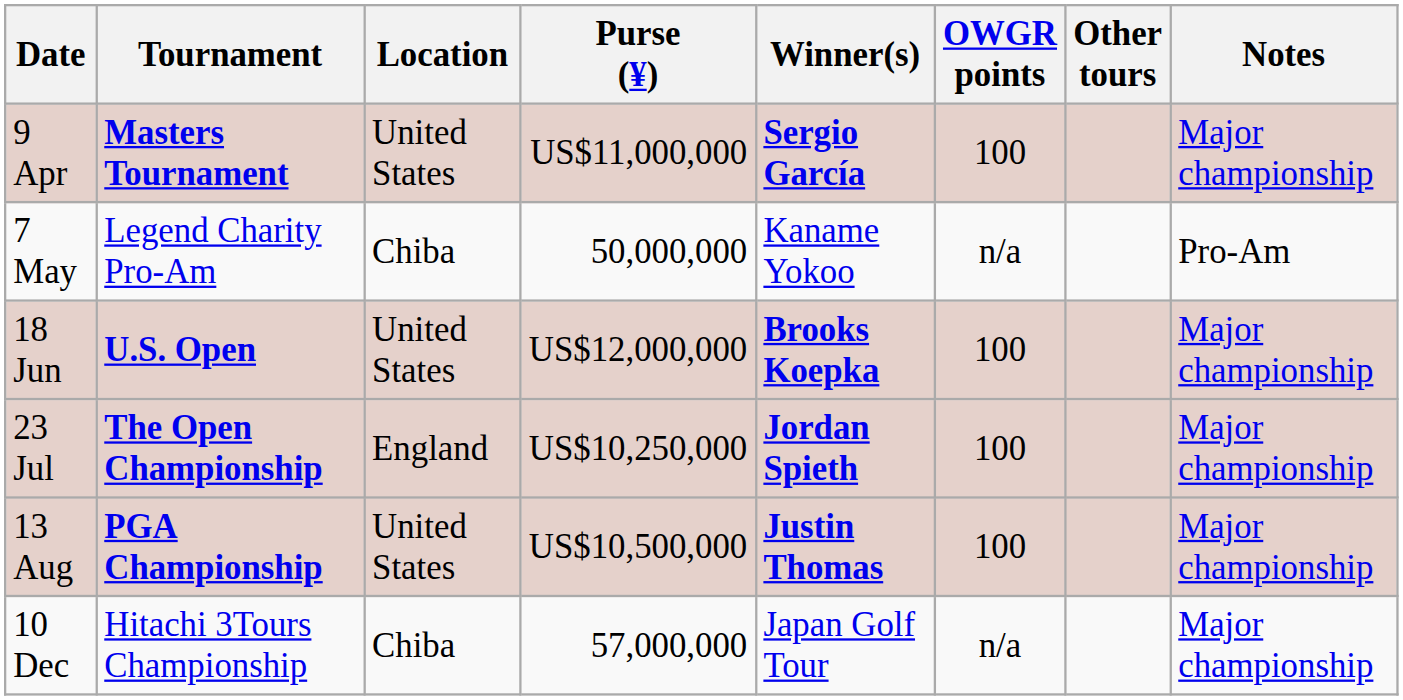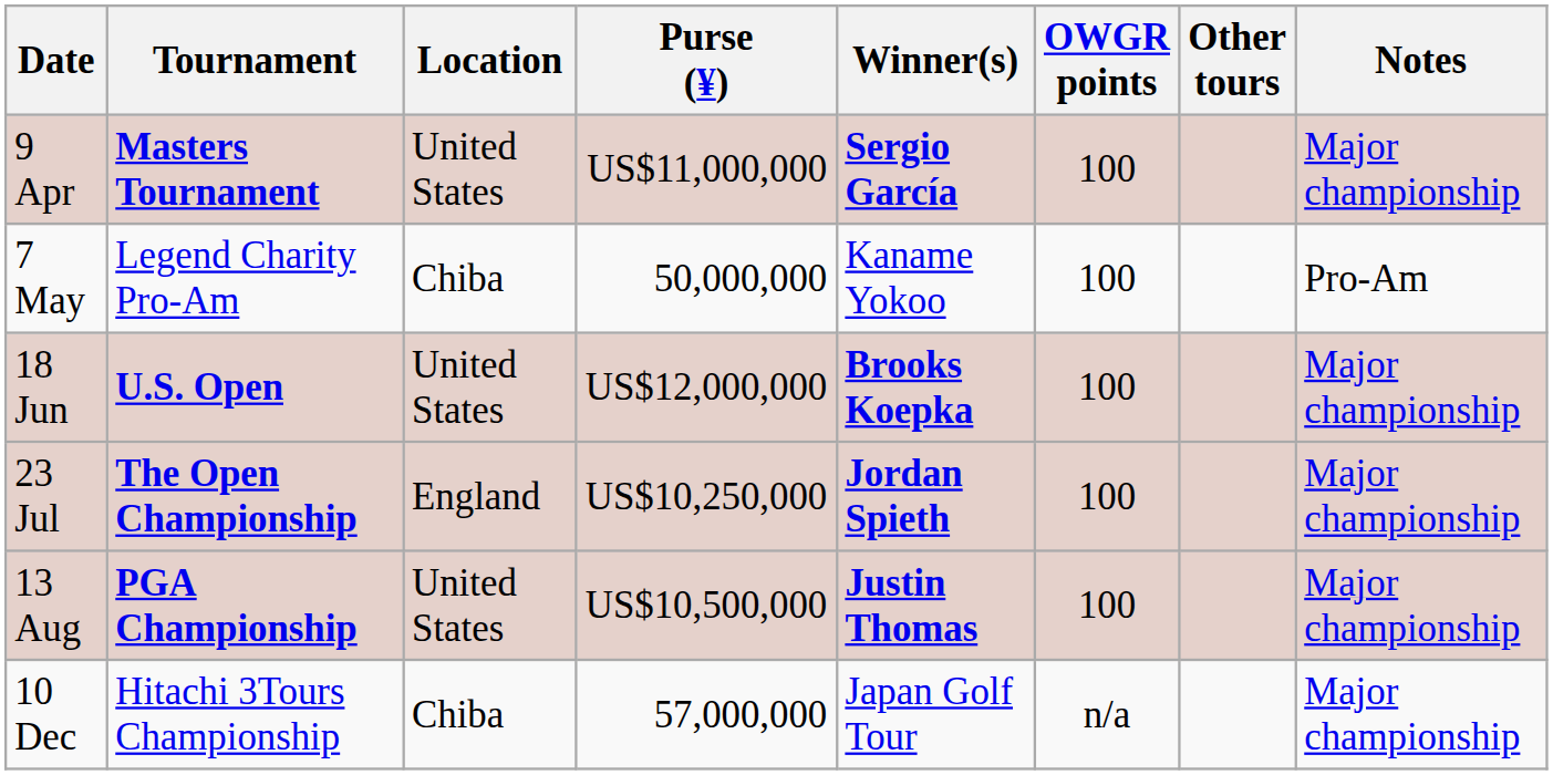7 May | OWGR points: n/a -> 100
